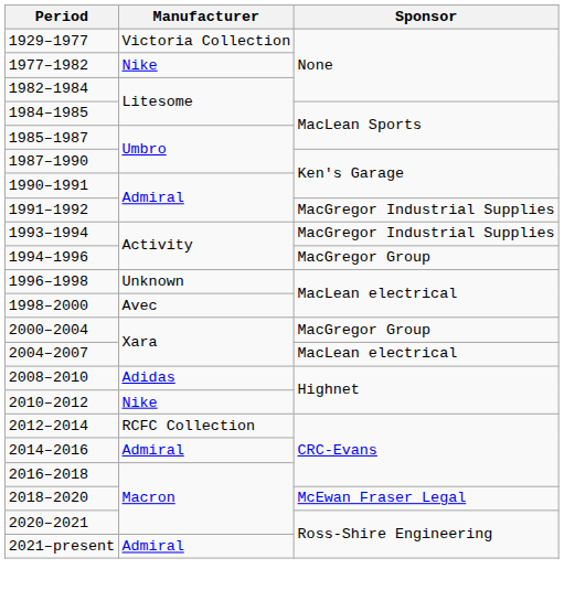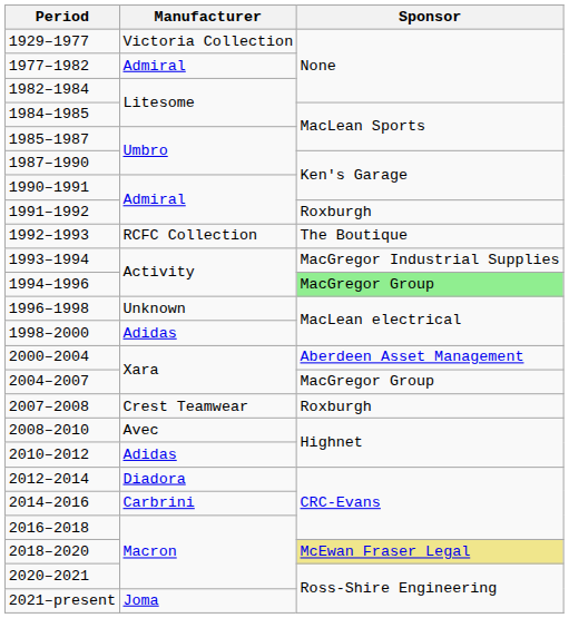1977–1982 | Manufacturer: Nike -> Admiral
1991–1992 | Sponsor: MacGregor Industrial Supplies -> Roxburgh
+ row: 1992–1993 | RCFC Collection | The Boutique
1994–1996 | Sponsor: no background -> lightgreen background
1998–2000 | Manufacturer: Avec -> Adidas
2000–2004 | Sponsor: MacGregor Group -> Aberdeen Asset Management
2004–2007 | Sponsor: MacLean electrical -> MacGregor Group
+ row: 2007–2008 | Crest Teamwear | Roxburgh
2008–2010 | Manufacturer: Adidas -> Avec
2010–2012 | Manufacturer: Nike -> Adidas
2012–2014 | Manufacturer: RCFC Collection -> Diadora
2014–2016 | Manufacturer: Admiral -> Carbrini
2018–2020 | Sponsor: no background -> khaki background
2021–present | Manufacturer: Admiral -> Joma
